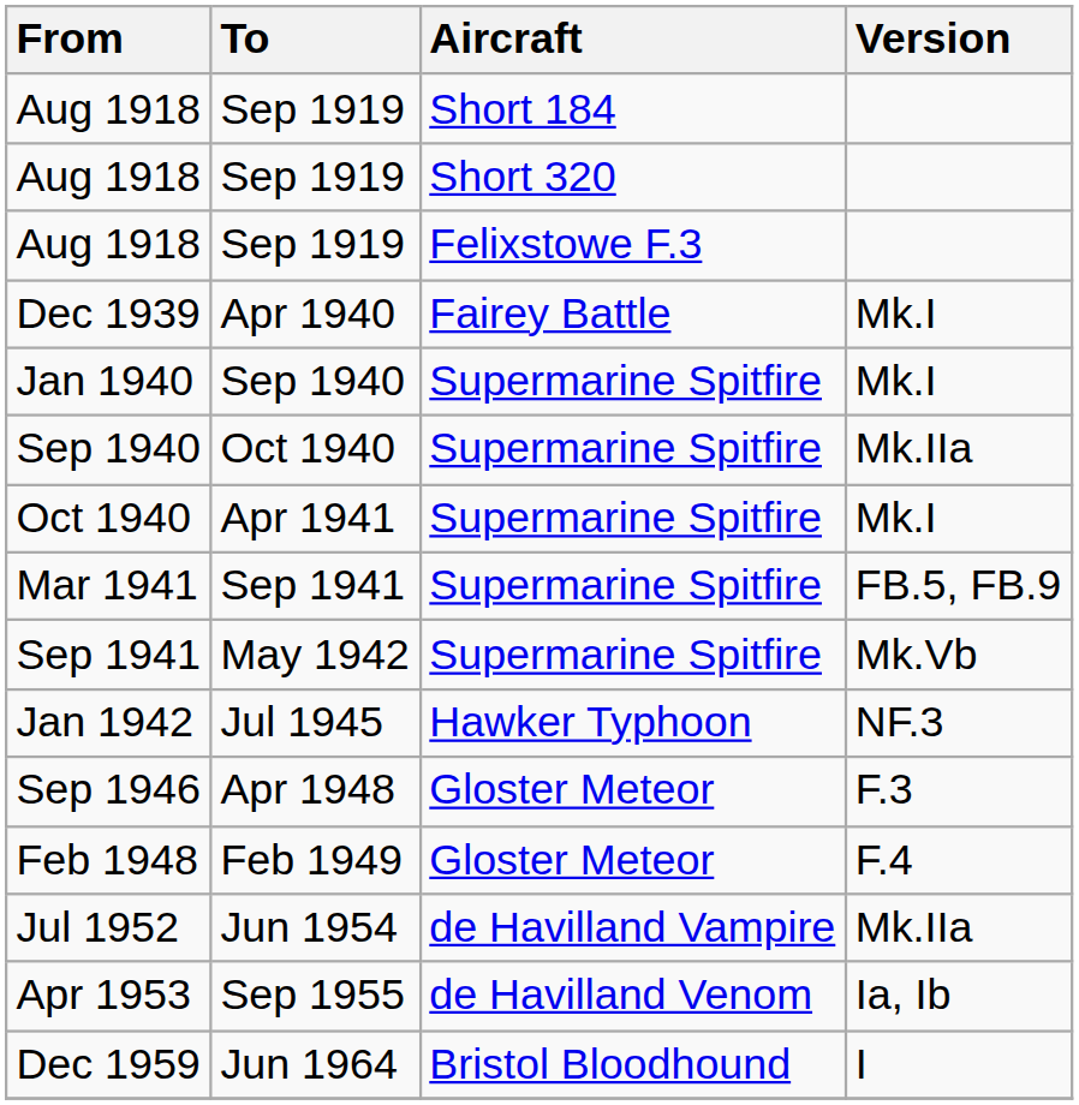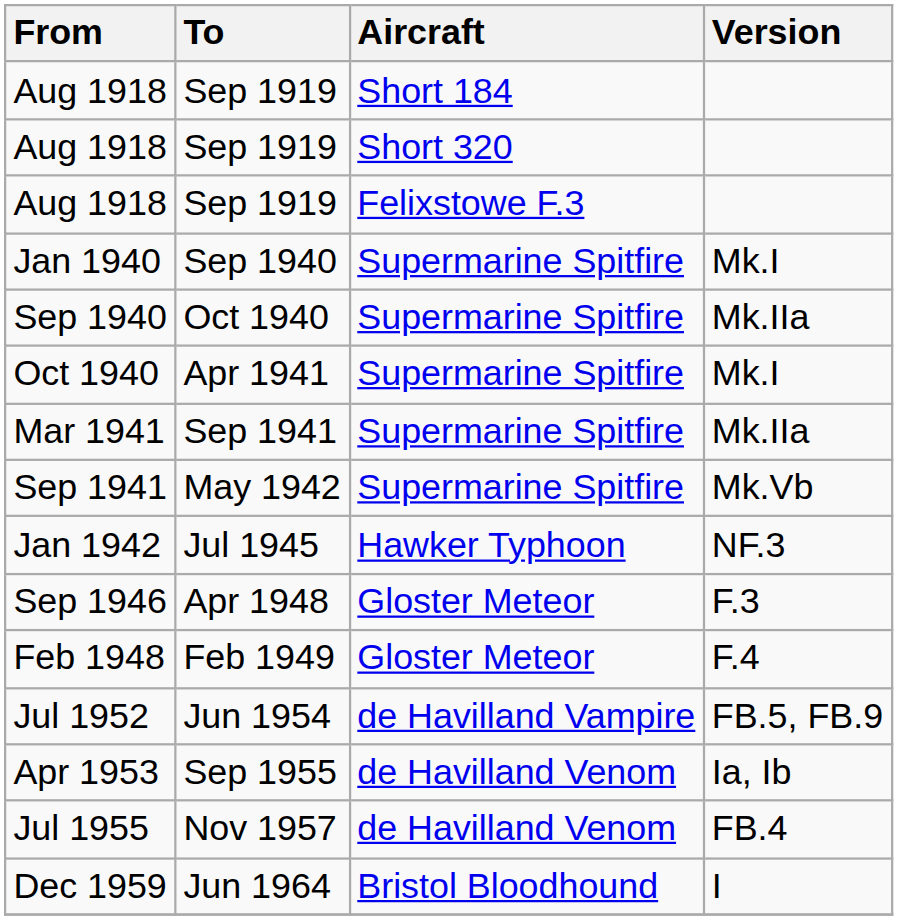- row: Dec 1939 | Apr 1940 | Fairey Battle | Mk.I
Mar 1941 | Version: FB.5, FB.9 -> Mk.IIa
Jul 1952 | Version: Mk.IIa -> FB.5, FB.9
+ row: Jul 1955 | Nov 1957 | de Havilland Venom | FB.4
